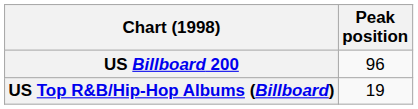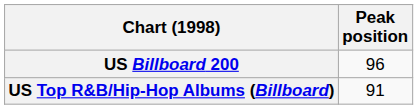US Top R&B/Hip-Hop Albums (Billboard) | Peak position: 19 -> 91
